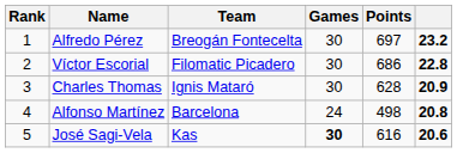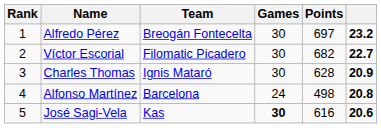Víctor Escorial | Points: 686 -> 682
Víctor Escorial | column 6: 22.8 -> 22.7
